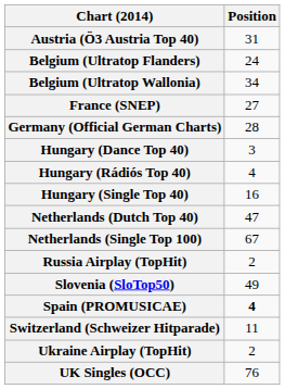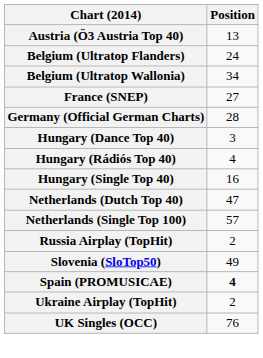Austria (Ö3 Austria Top 40) | Position: 31 -> 13
Netherlands (Single Top 100) | Position: 67 -> 57
- row: Switzerland (Schweizer Hitparade) | 11
